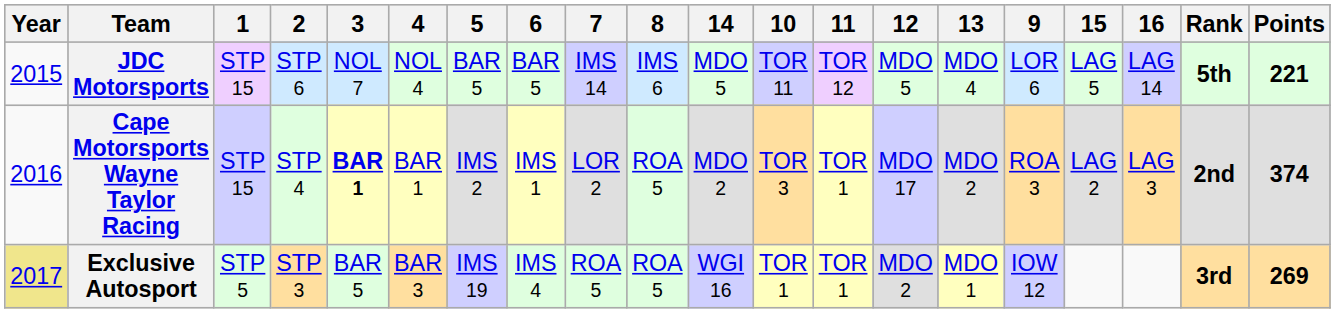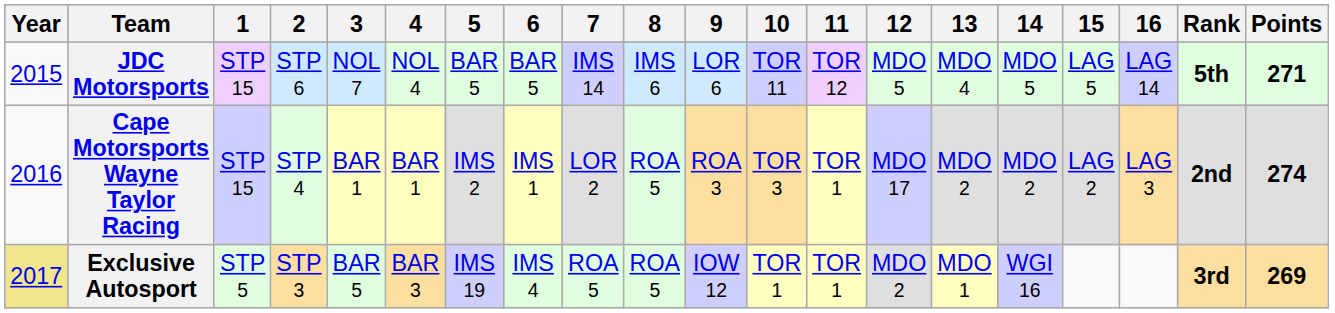columns swapped: 9 <-> 14
JDC Motorsports | Points: 221 -> 271
Cape Motorsports Wayne Taylor Racing | 3: bold -> normal
Cape Motorsports Wayne Taylor Racing | Points: 374 -> 274
